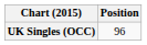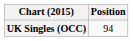UK Singles (OCC) | Position: 96 -> 94
